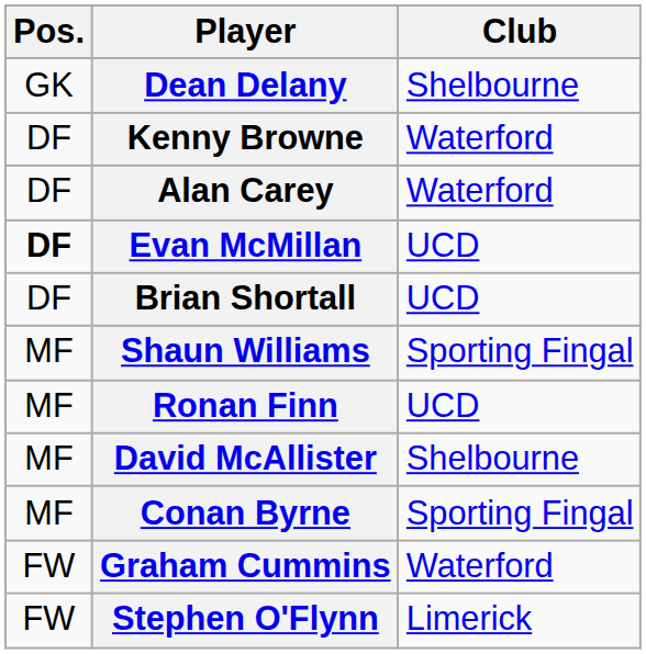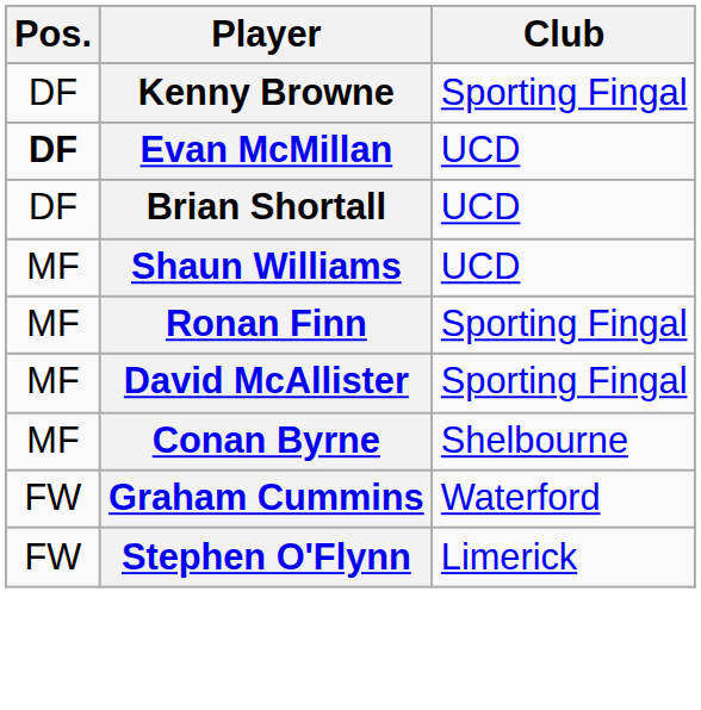- row: GK | Dean Delany | Shelbourne
Kenny Browne | Club: Waterford -> Sporting Fingal
- row: DF | Alan Carey | Waterford
Shaun Williams | Club: Sporting Fingal -> UCD
Ronan Finn | Club: UCD -> Sporting Fingal
David McAllister | Club: Shelbourne -> Sporting Fingal
Conan Byrne | Club: Sporting Fingal -> Shelbourne
